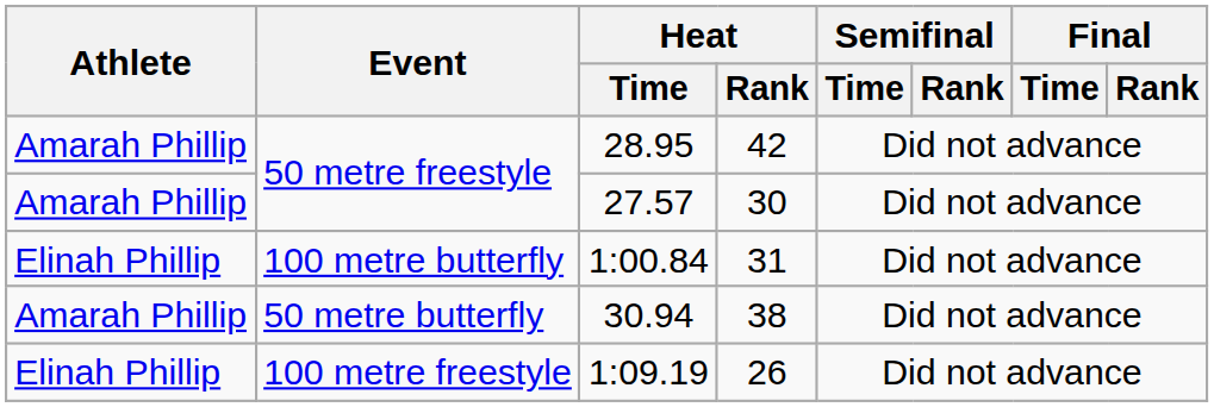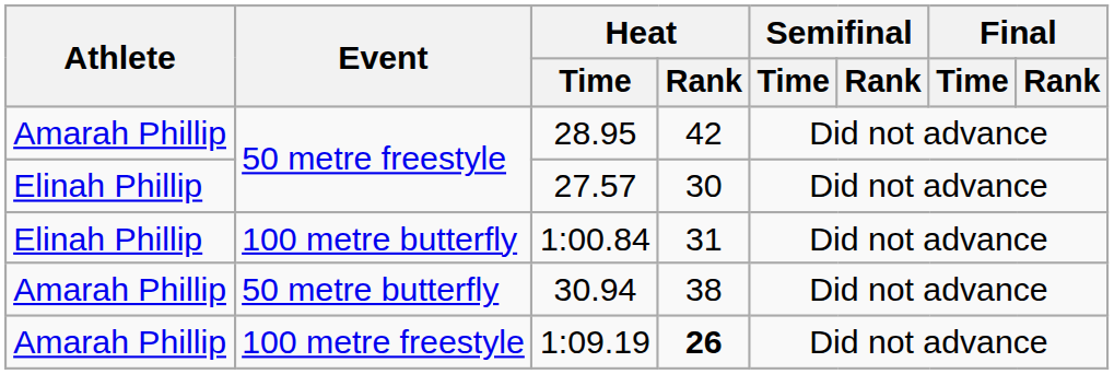27.57 | Athlete: Amarah Phillip -> Elinah Phillip
1:09.19 | Athlete: Elinah Phillip -> Amarah Phillip
1:09.19 | Heat / Rank: normal -> bold
